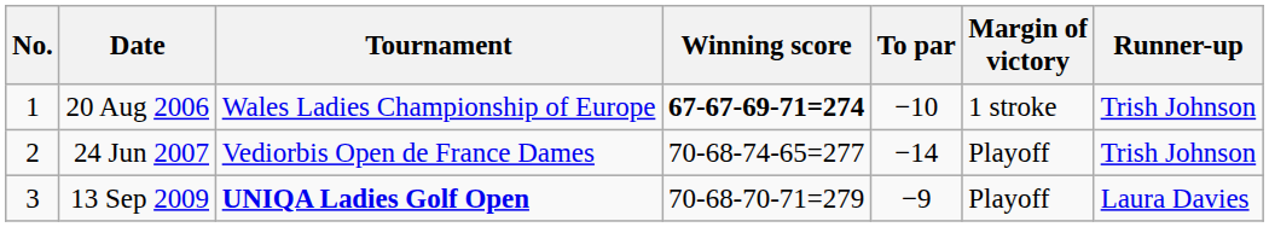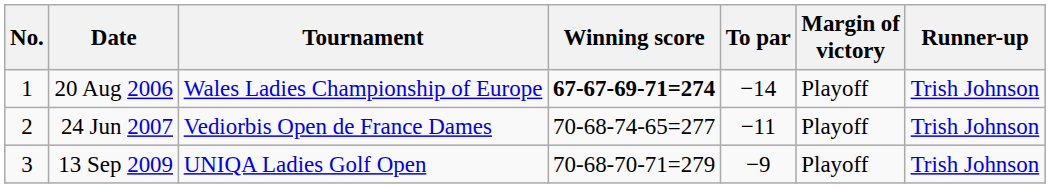20 Aug 2006 | To par: −10 -> −14
20 Aug 2006 | Margin of victory: 1 stroke -> Playoff
24 Jun 2007 | To par: −14 -> −11
13 Sep 2009 | Tournament: bold -> normal
13 Sep 2009 | Runner-up: Laura Davies -> Trish Johnson
